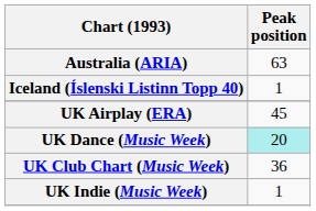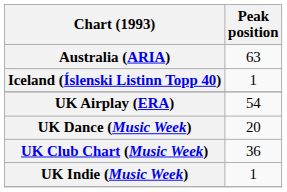UK Airplay (ERA) | Peak position: 45 -> 54
UK Dance (Music Week) | Peak position: paleturquoise background -> no background
